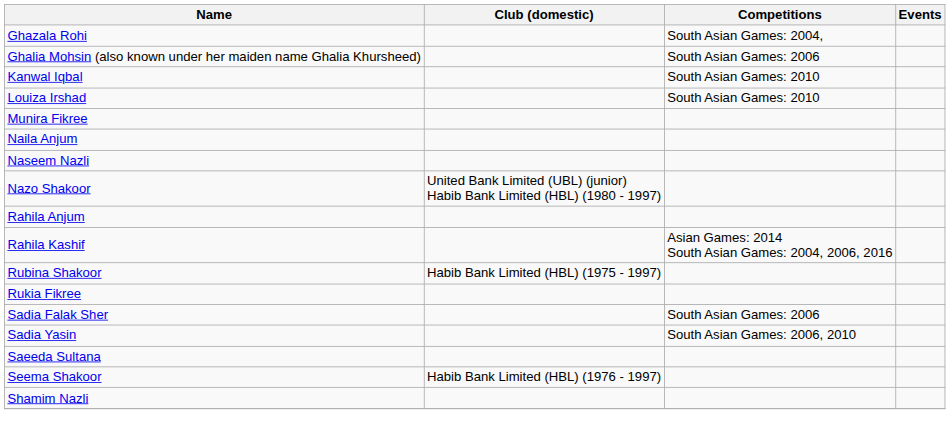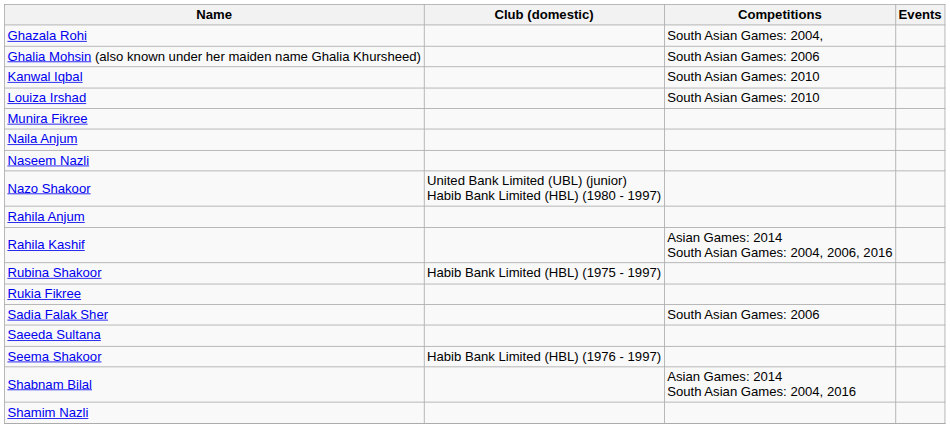- row: Sadia Yasin | South Asian Games: 2006, 2010
+ row: Shabnam Bilal | Asian Games: 2014 South Asian Games: 2004, 2016
